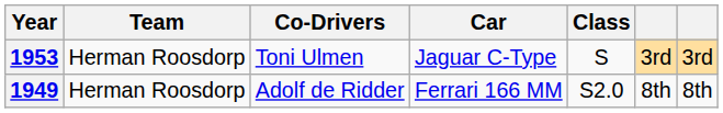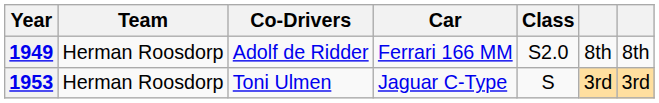rows swapped: 1949 <-> 1953
